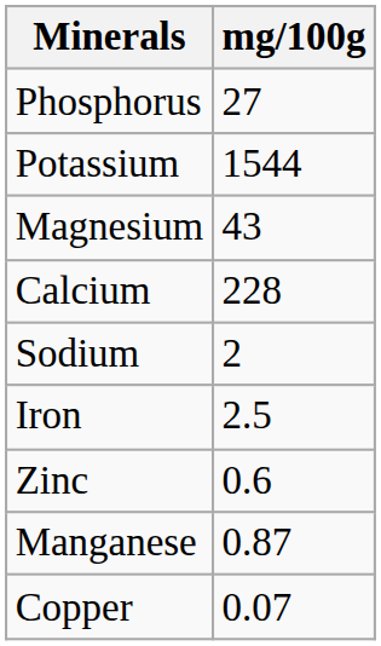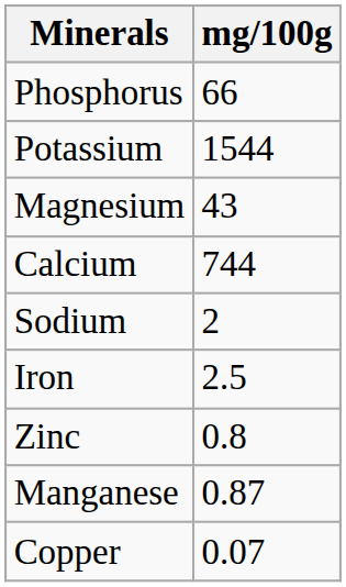Phosphorus | mg/100g: 27 -> 66
Calcium | mg/100g: 228 -> 744
Zinc | mg/100g: 0.6 -> 0.8
